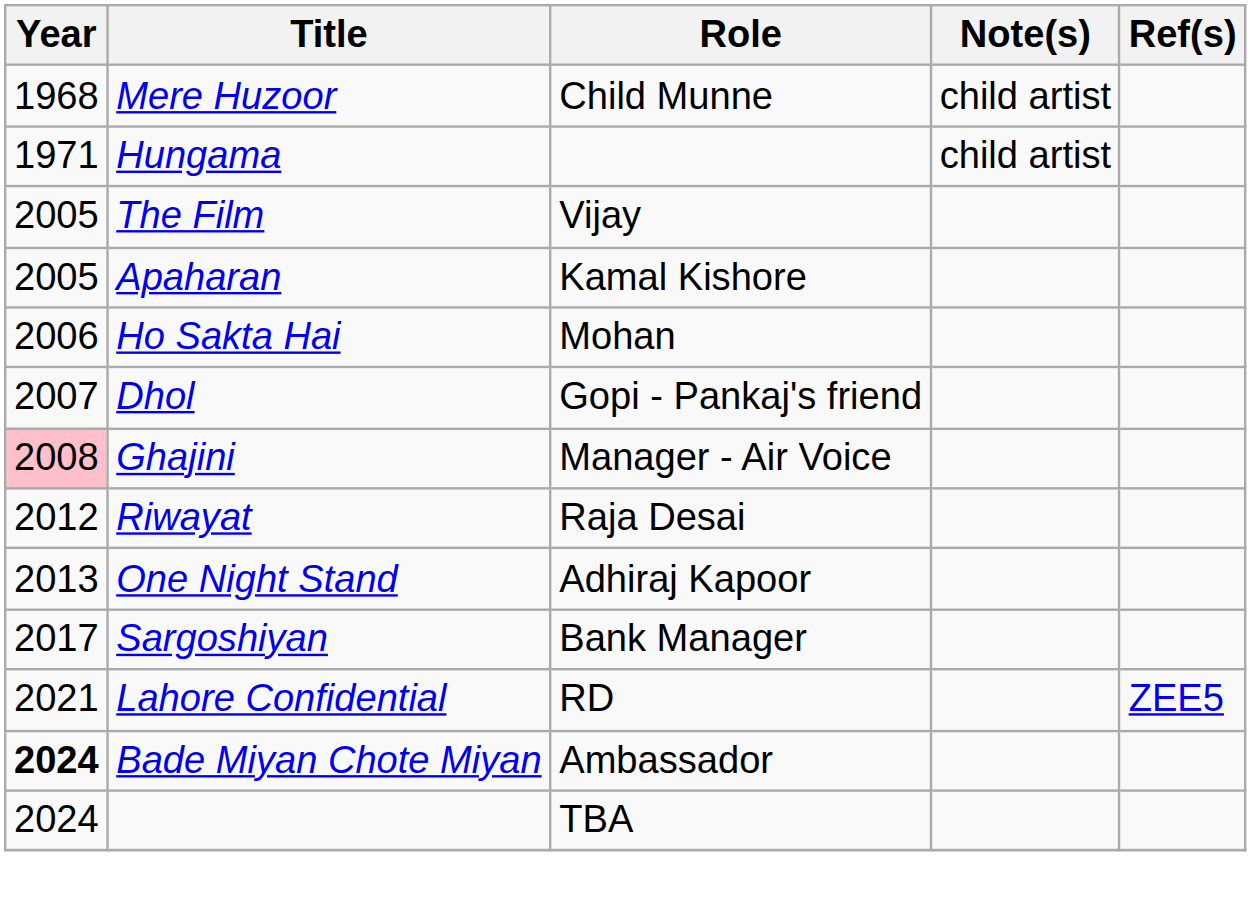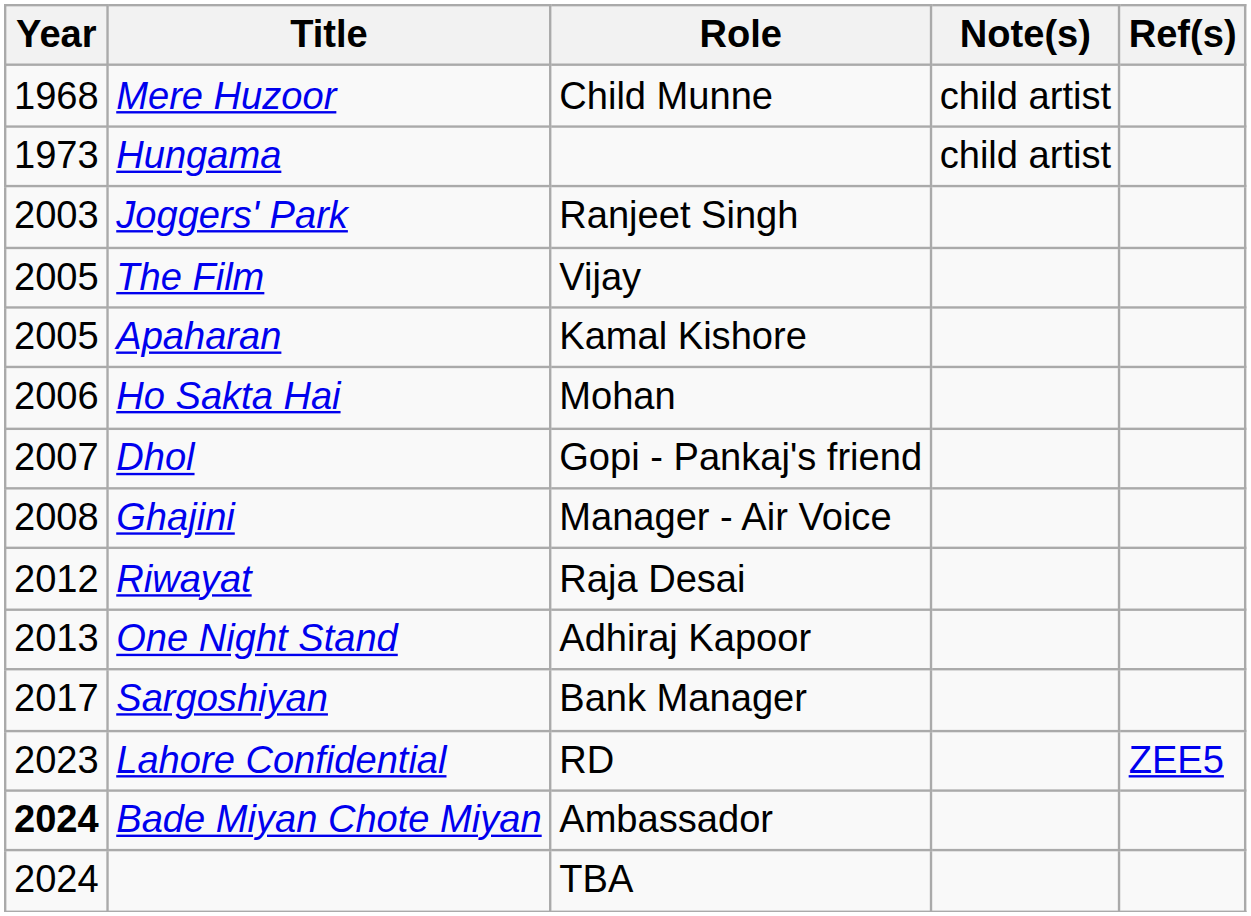Hungama | Year: 1971 -> 1973
+ row: 2003 | Joggers' Park | Ranjeet Singh
Ghajini | Year: pink background -> no background
Lahore Confidential | Year: 2021 -> 2023
